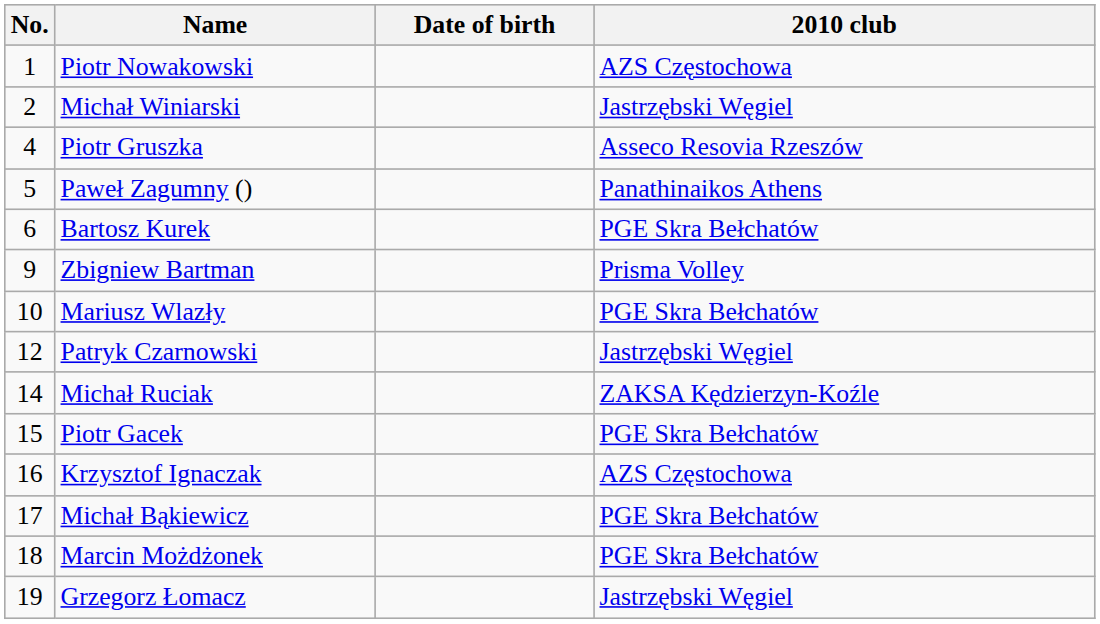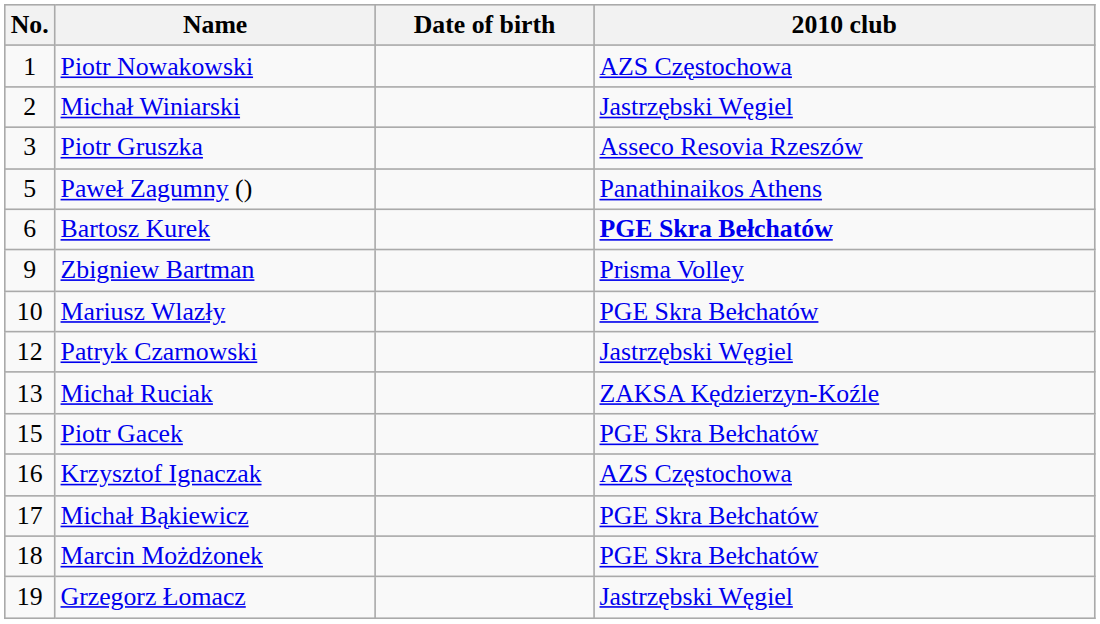Piotr Gruszka | No.: 4 -> 3
Bartosz Kurek | 2010 club: normal -> bold
Michał Ruciak | No.: 14 -> 13
